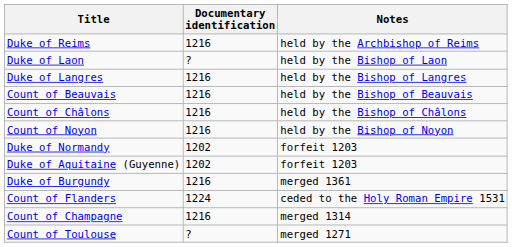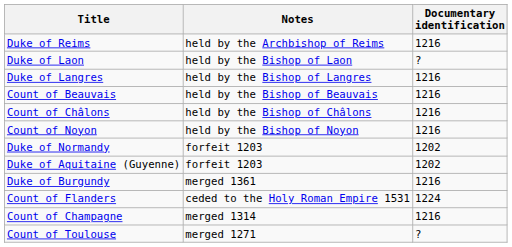columns swapped: Documentary identification <-> Notes
